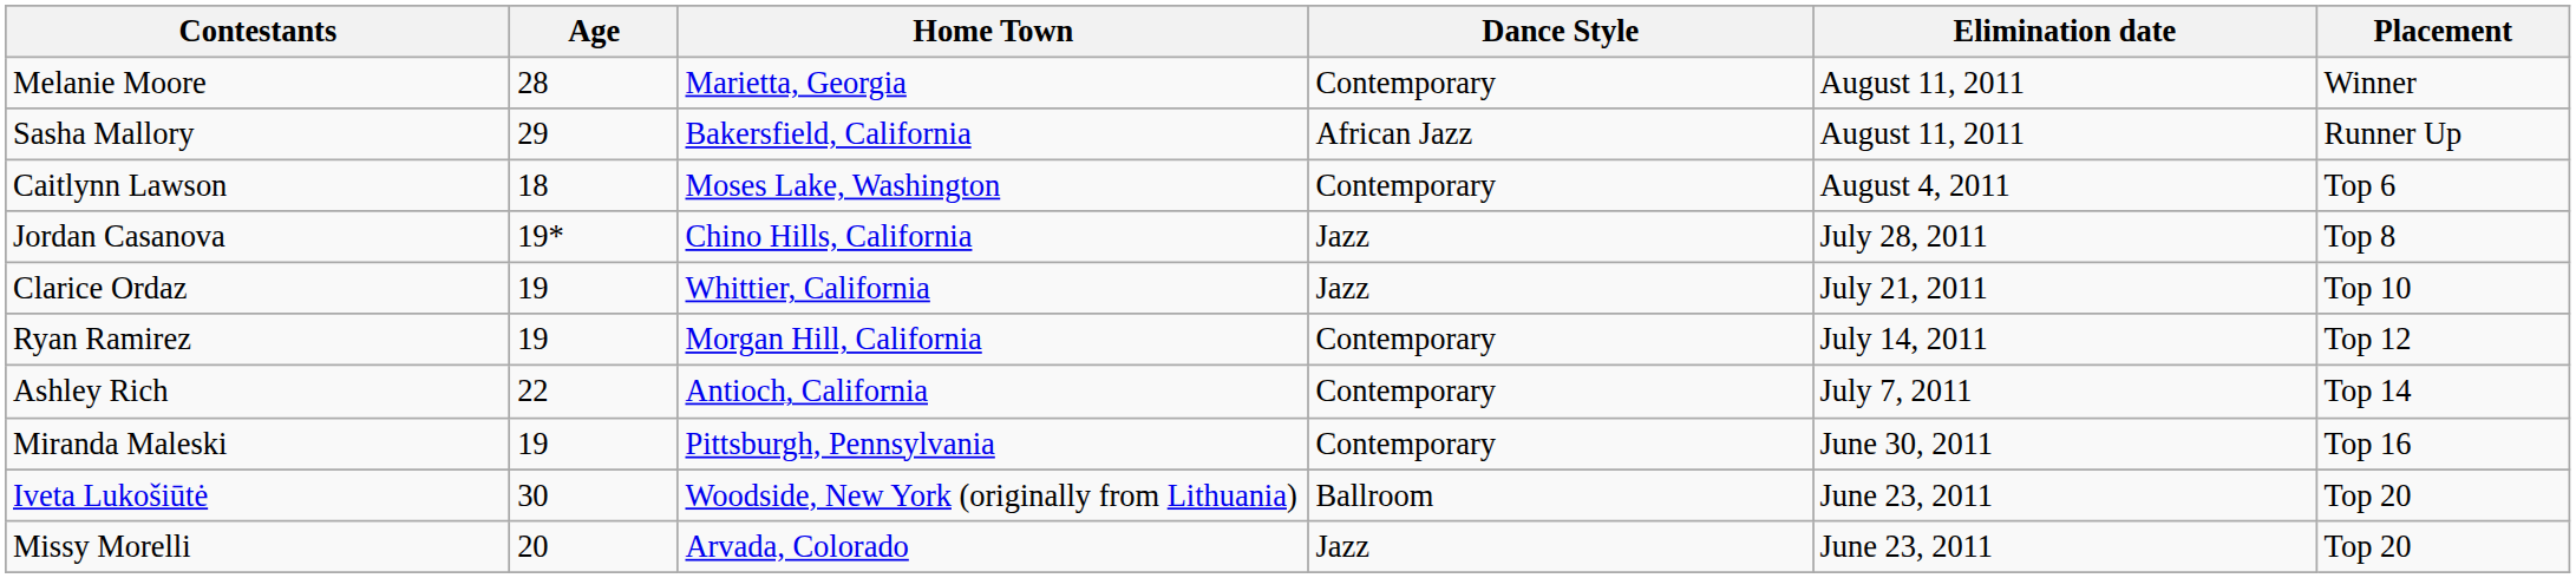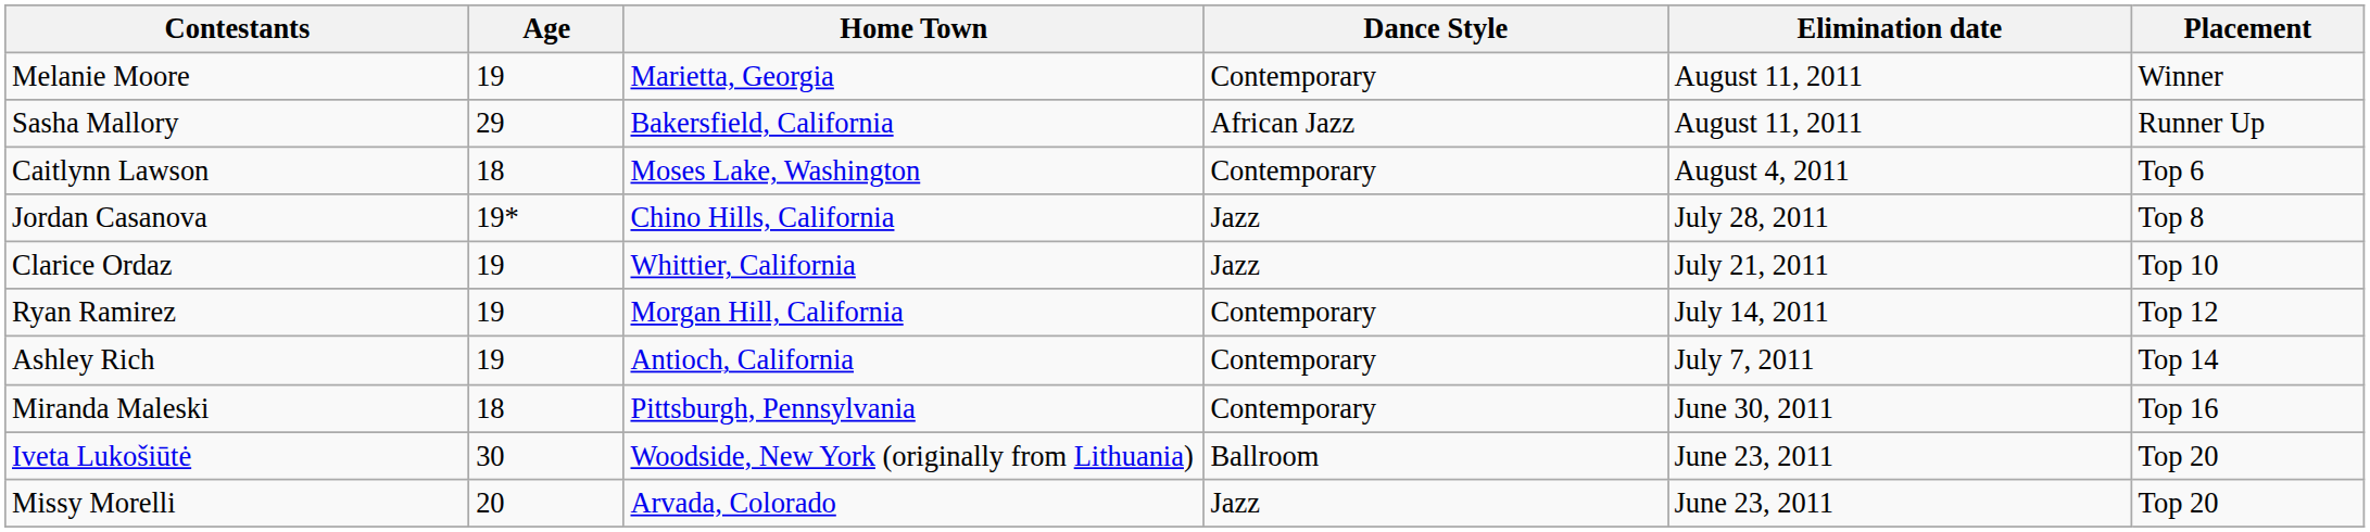Melanie Moore | Age: 28 -> 19
Ashley Rich | Age: 22 -> 19
Miranda Maleski | Age: 19 -> 18
